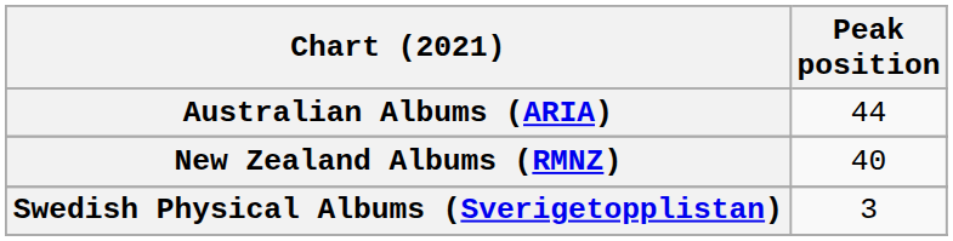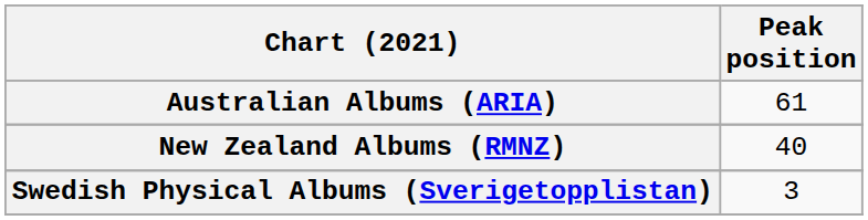Australian Albums (ARIA) | Peak position: 44 -> 61
